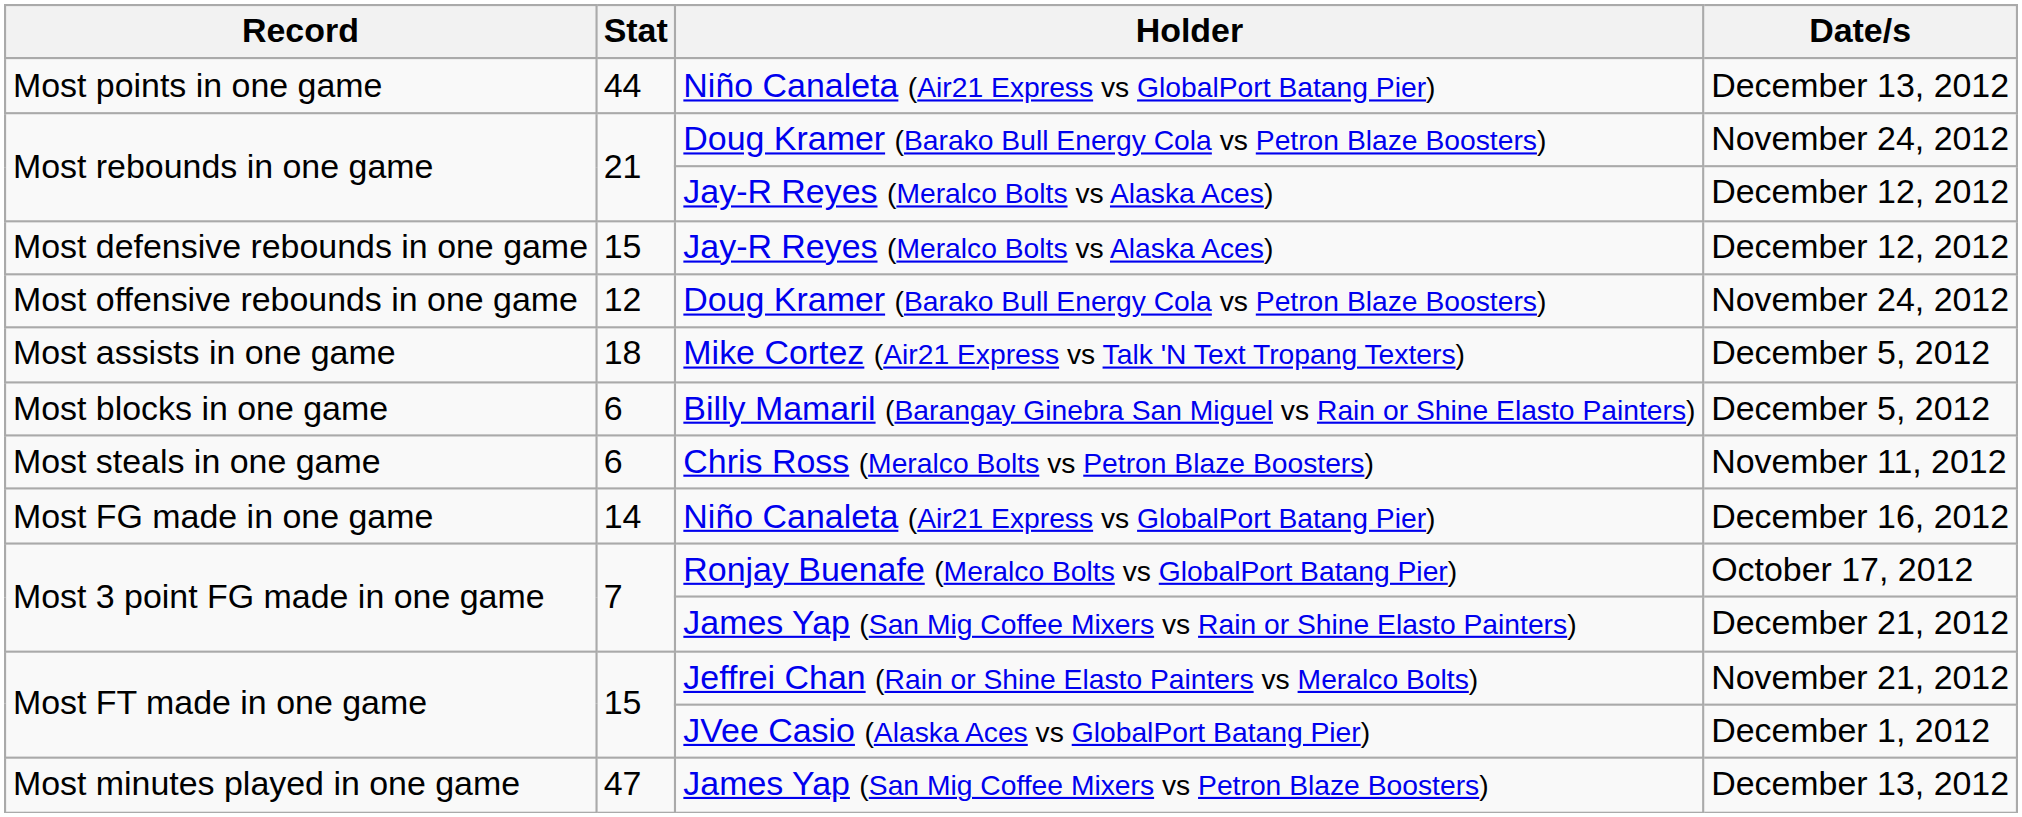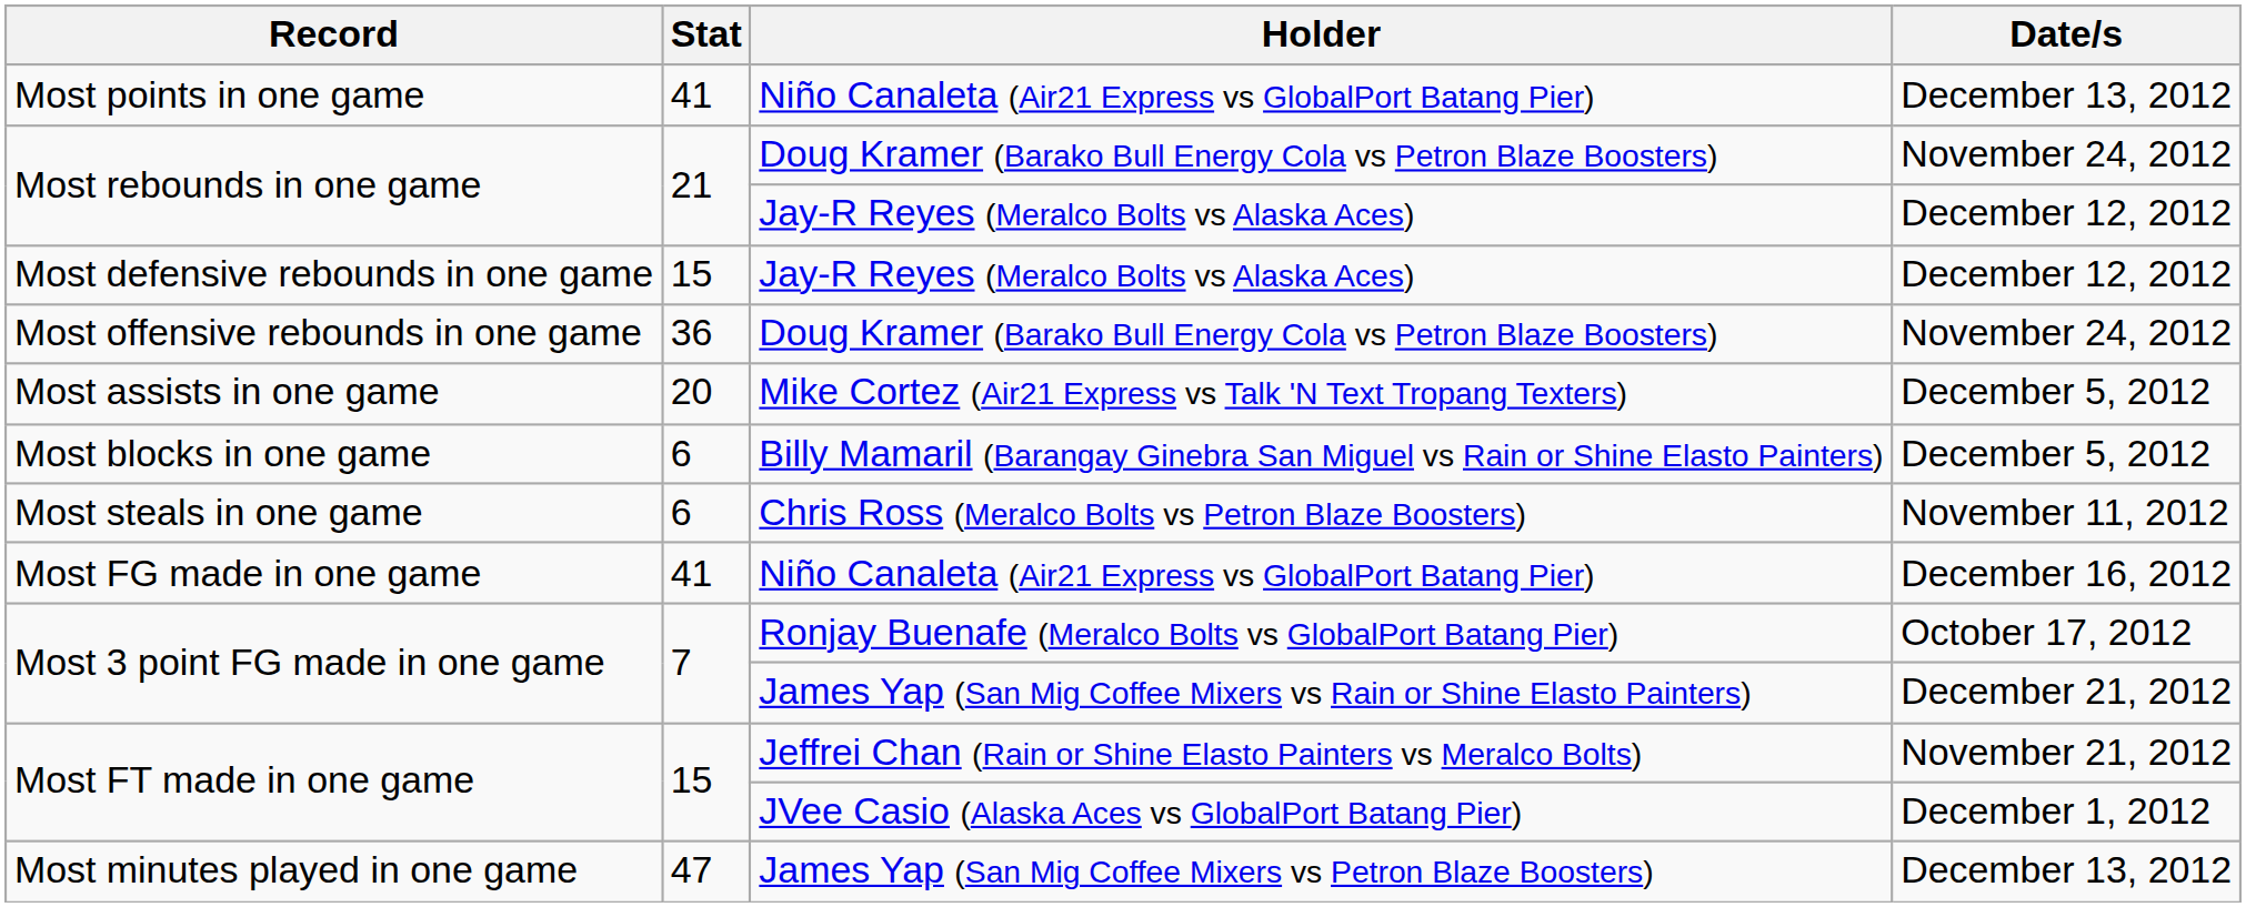Most points in one game | Stat: 44 -> 41
Most offensive rebounds in one game | Stat: 12 -> 36
Most assists in one game | Stat: 18 -> 20
Most FG made in one game | Stat: 14 -> 41
